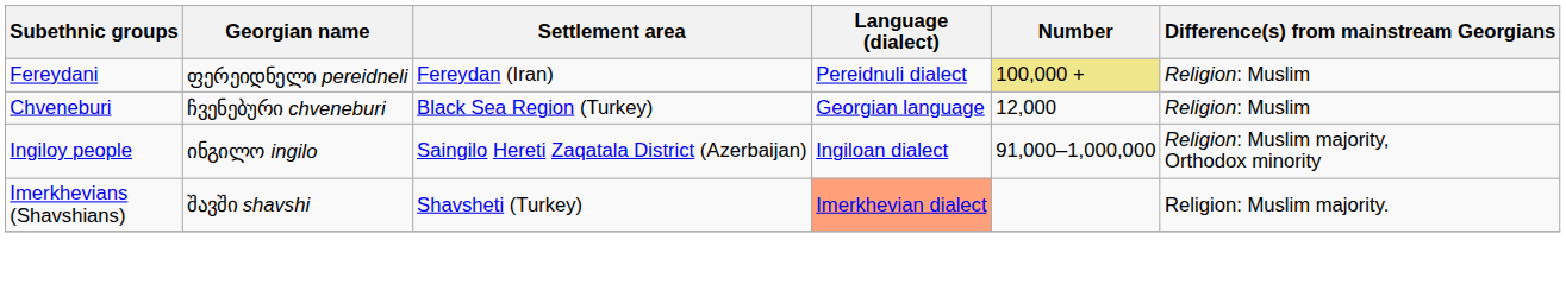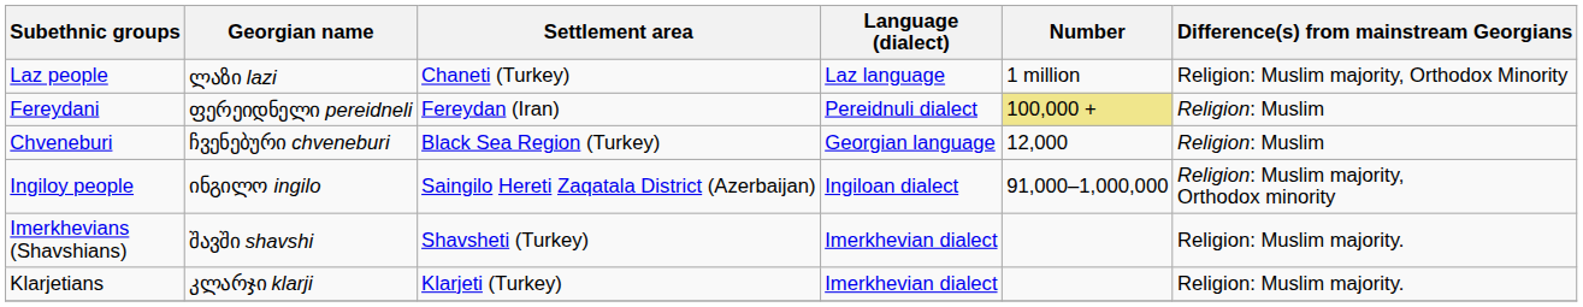+ row: Laz people | ლაზი lazi | Chaneti (Turkey) | Laz language | 1 million | Religion: Muslim majority, Orthodox Minority
Imerkhevians (Shavshians) | Language (dialect): lightsalmon background -> no background
+ row: Klarjetians | კლარჯი klarji | Klarjeti (Turkey) | Imerkhevian dialect | Religion: Muslim majority.
